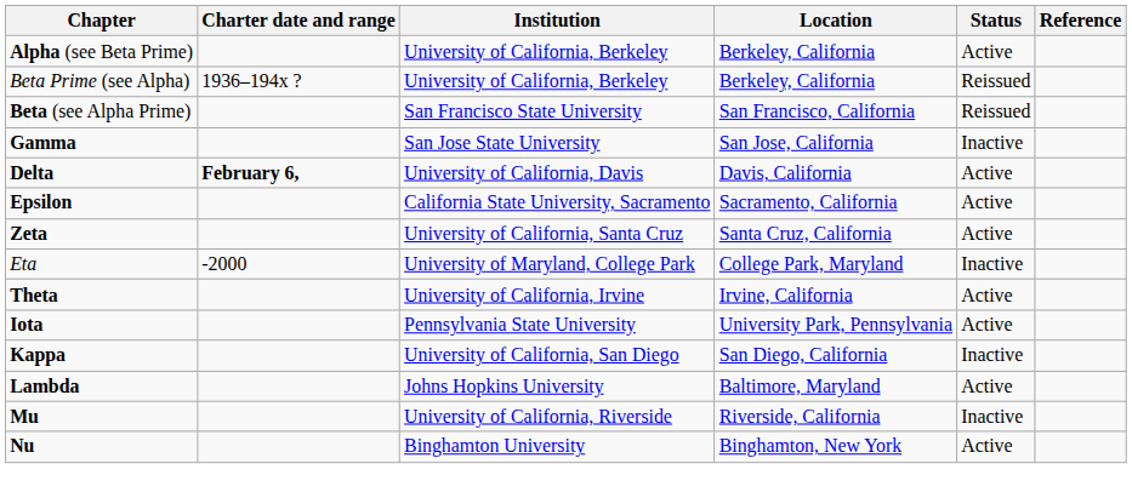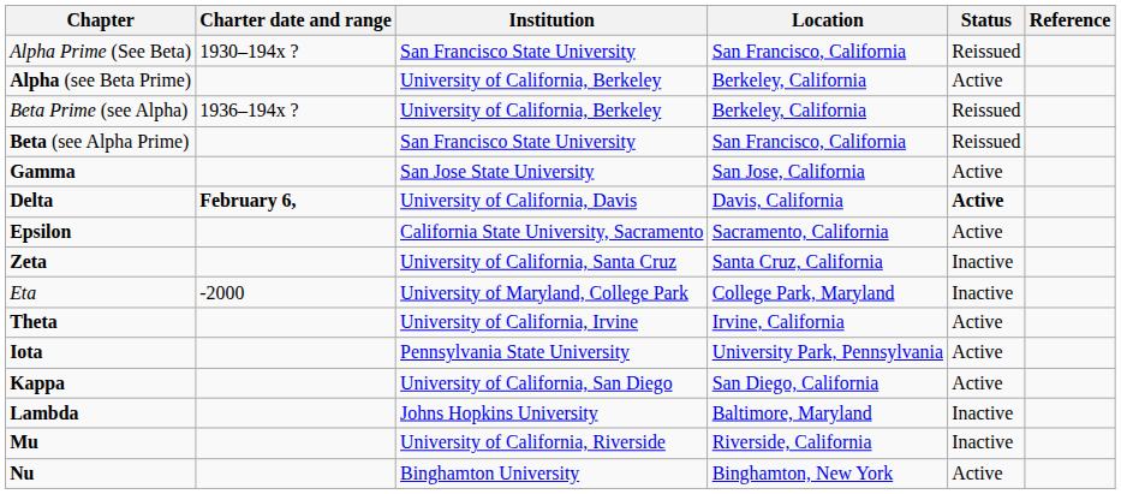+ row: Alpha Prime (See Beta) | 1930–194x ? | San Francisco State University | San Francisco, California | Reissued
Gamma | Status: Inactive -> Active
Delta | Status: normal -> bold
Zeta | Status: Active -> Inactive
Kappa | Status: Inactive -> Active
Lambda | Status: Active -> Inactive
